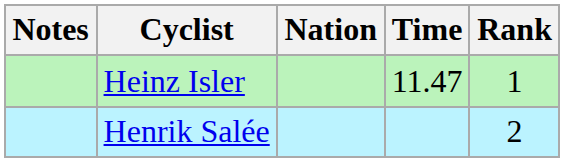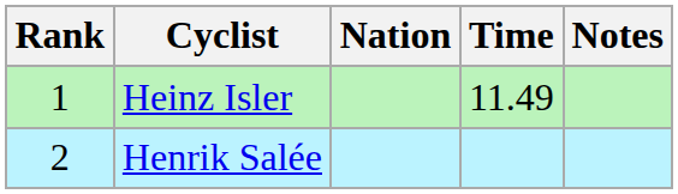columns swapped: Rank <-> Notes
Heinz Isler | Time: 11.47 -> 11.49
